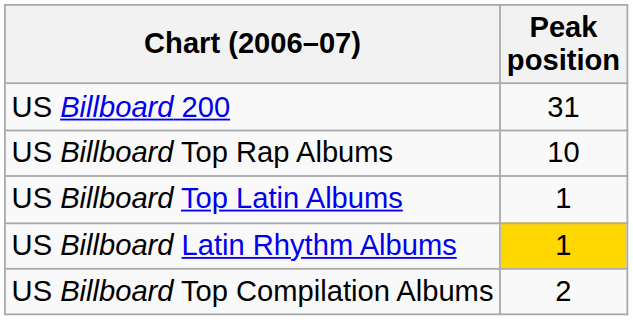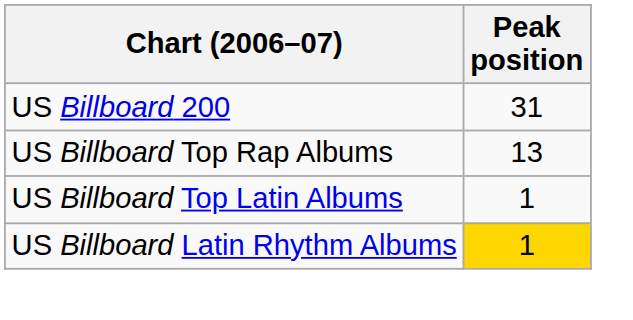US Billboard Top Rap Albums | Peak position: 10 -> 13
- row: US Billboard Top Compilation Albums | 2
